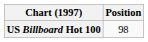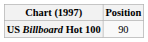US Billboard Hot 100 | Position: 98 -> 90
